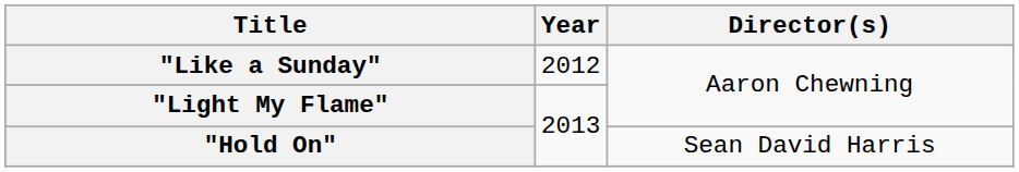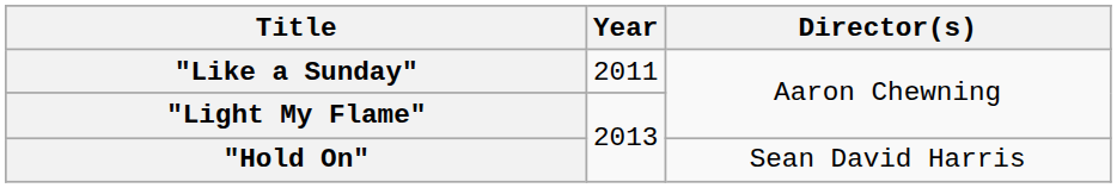"Like a Sunday" | Year: 2012 -> 2011
